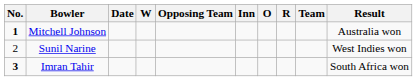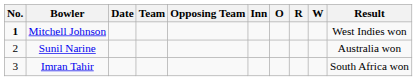columns swapped: Team <-> W
Mitchell Johnson | Result: Australia won -> West Indies won
Sunil Narine | Result: West Indies won -> Australia won
Imran Tahir | No.: bold -> normal
